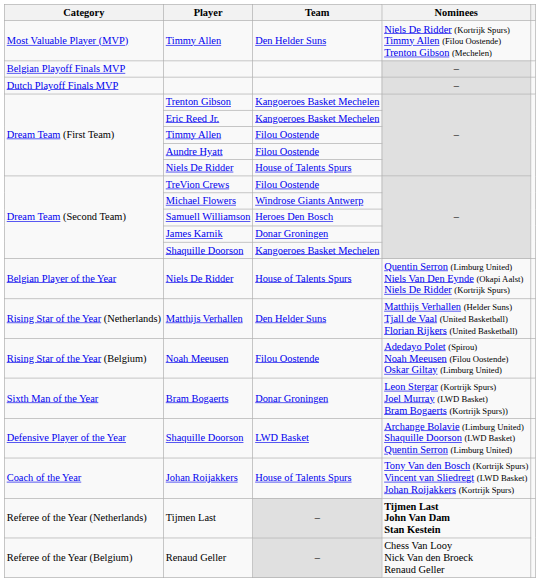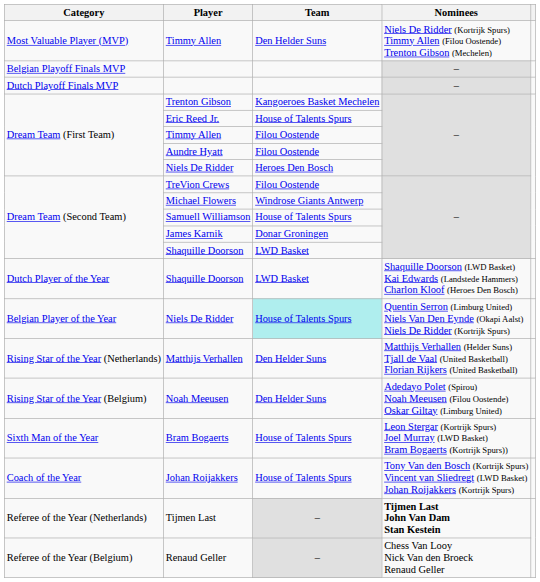Eric Reed Jr. | Team: Kangoeroes Basket Mechelen -> House of Talents Spurs
Dream Team (First Team) / Niels De Ridder | Team: House of Talents Spurs -> Heroes Den Bosch
Samuell Williamson | Team: Heroes Den Bosch -> House of Talents Spurs
Dream Team (Second Team) / Shaquille Doorson | Team: Kangoeroes Basket Mechelen -> LWD Basket
+ row: Dutch Player of the Year | Shaquille Doorson | LWD Basket | Shaquille Doorson (LWD Basket) Kai Edwards (Landstede Hammers) Charlon Kloof (Heroes Den Bosch)
Belgian Player of the Year / Niels De Ridder | Team: no background -> paleturquoise background
Noah Meeusen | Team: Filou Oostende -> Den Helder Suns
Bram Bogaerts | Team: Donar Groningen -> House of Talents Spurs
- row: Defensive Player of the Year | Shaquille Doorson | LWD Basket | Archange Bolavie (Limburg United) Shaquille Doorson (LWD Basket) Quentin Serron (Limburg United)
